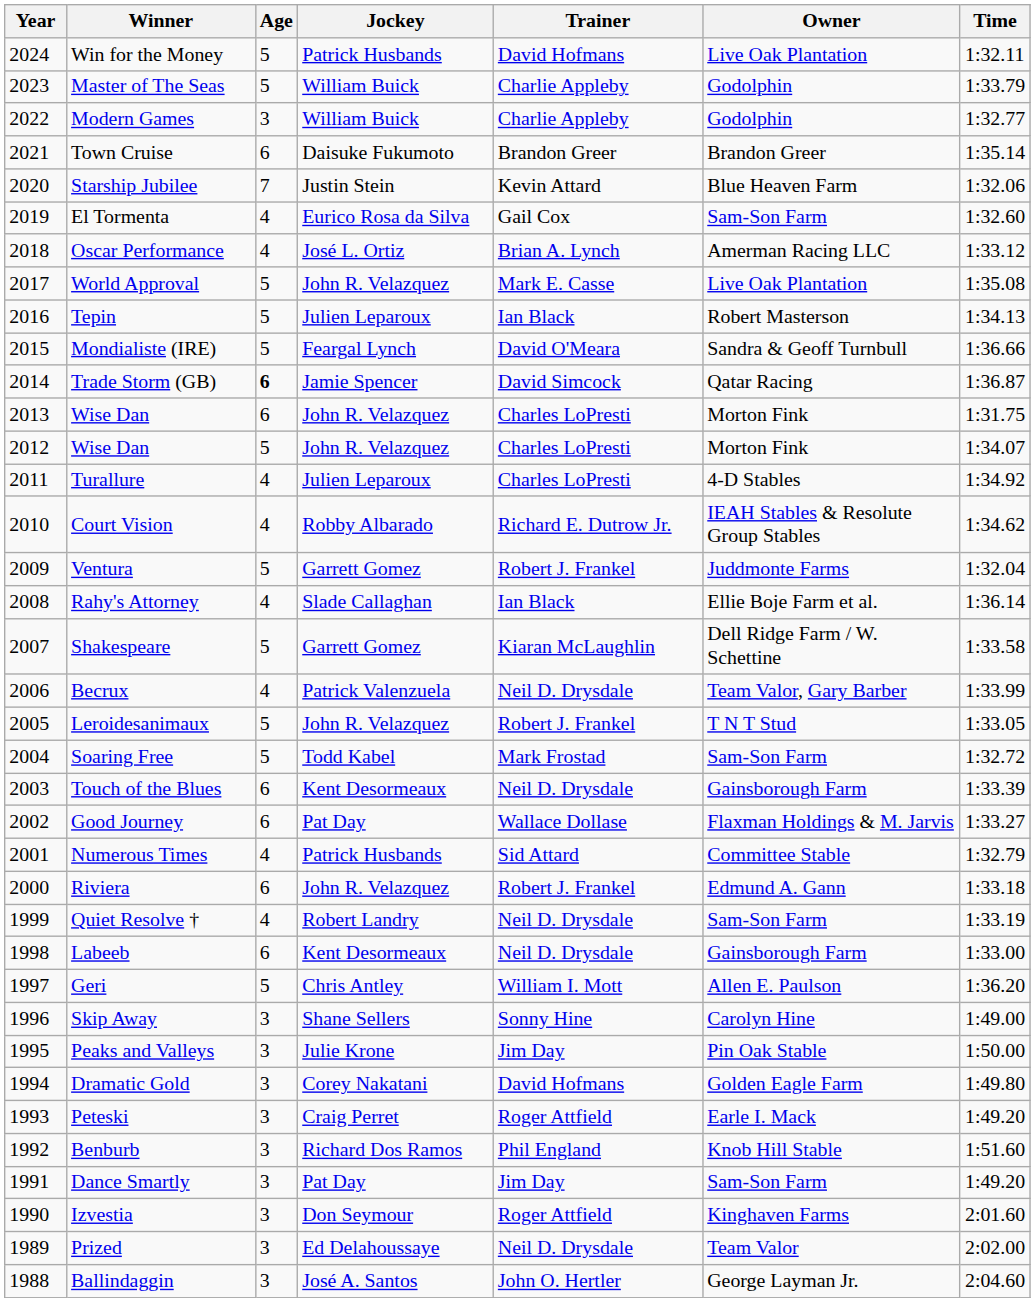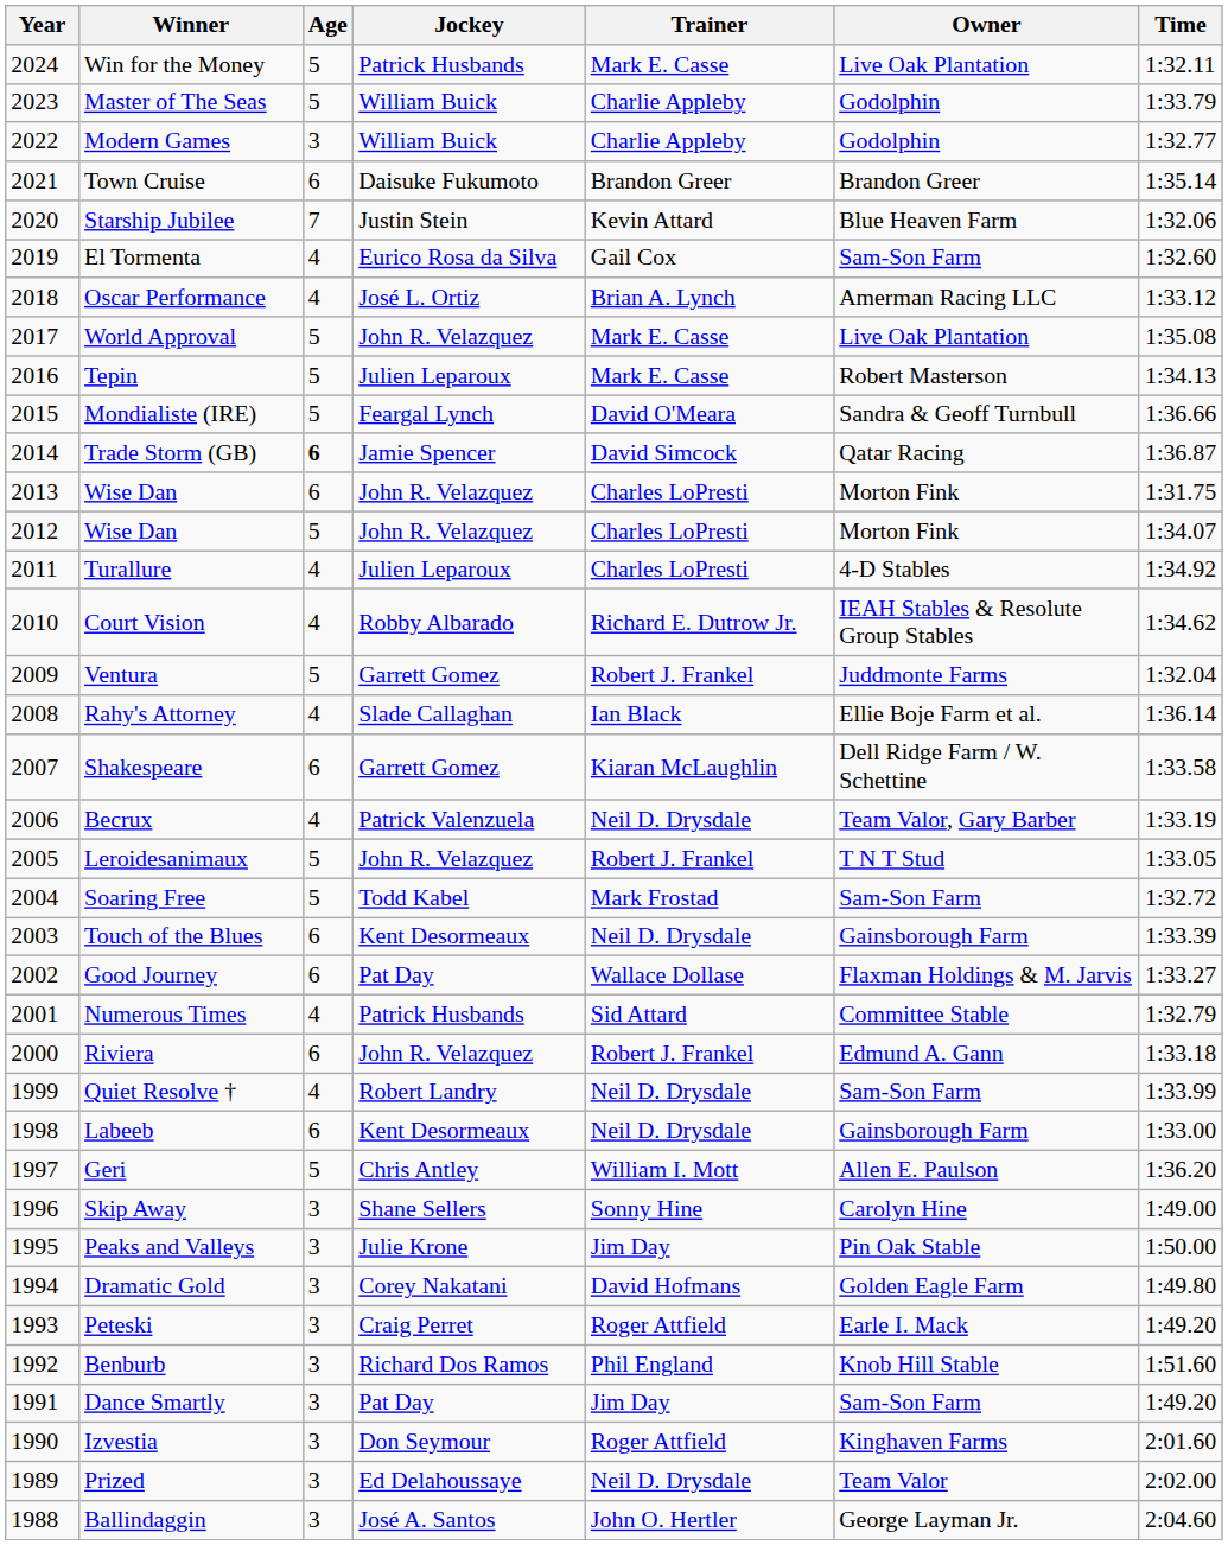Win for the Money | Trainer: David Hofmans -> Mark E. Casse
Tepin | Trainer: Ian Black -> Mark E. Casse
Shakespeare | Age: 5 -> 6
Becrux | Time: 1:33.99 -> 1:33.19
Quiet Resolve † | Time: 1:33.19 -> 1:33.99
